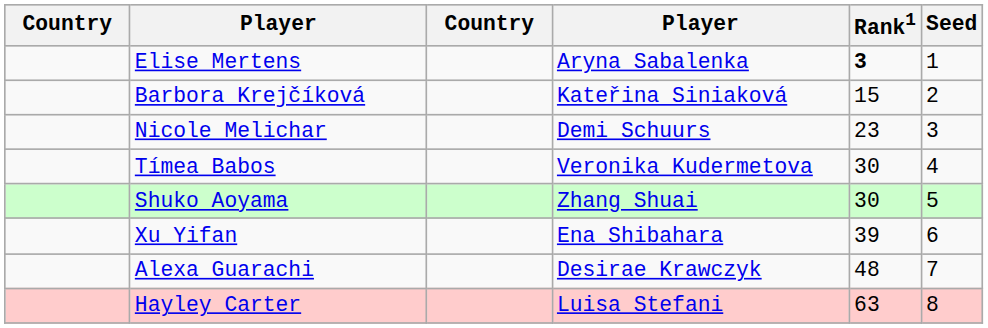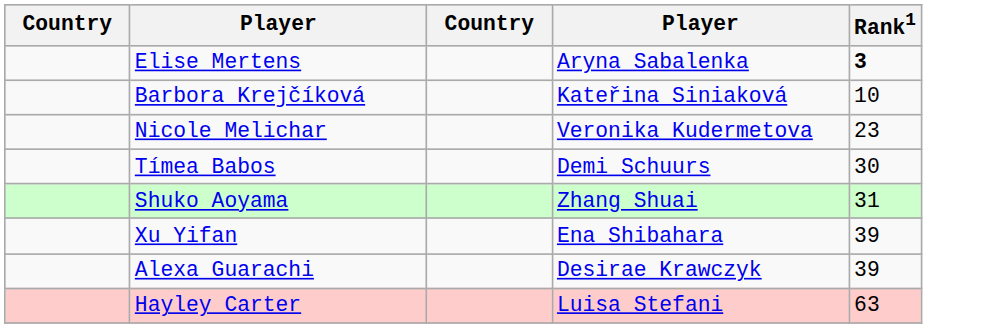- column: Seed | 1 | 2 | 3 | 4 | 5 | 6 | 7 | 8
Barbora Krejčíková | Rank1: 15 -> 10
Nicole Melichar | column 4: Demi Schuurs -> Veronika Kudermetova
Tímea Babos | column 4: Veronika Kudermetova -> Demi Schuurs
Shuko Aoyama | Rank1: 30 -> 31
Alexa Guarachi | Rank1: 48 -> 39
